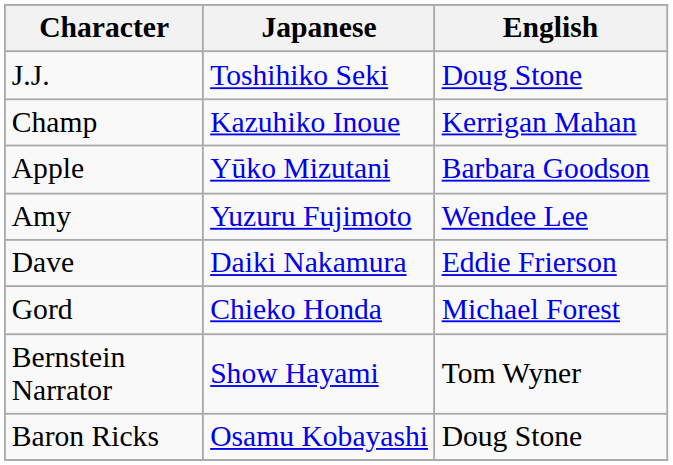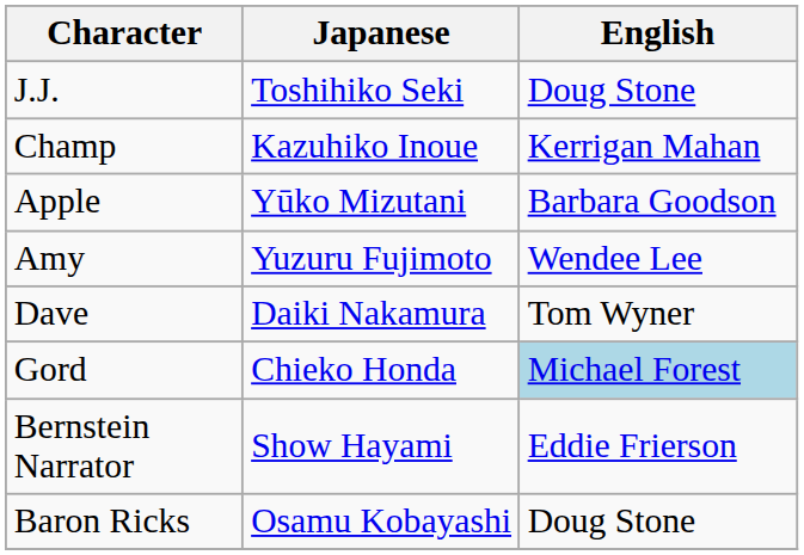Dave | English: Eddie Frierson -> Tom Wyner
Gord | English: no background -> lightblue background
Bernstein Narrator | English: Tom Wyner -> Eddie Frierson
